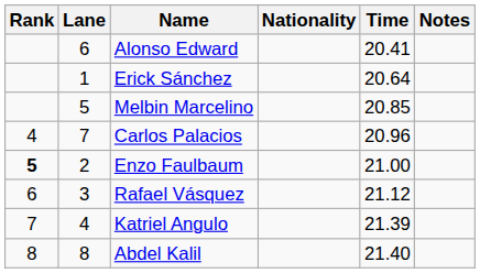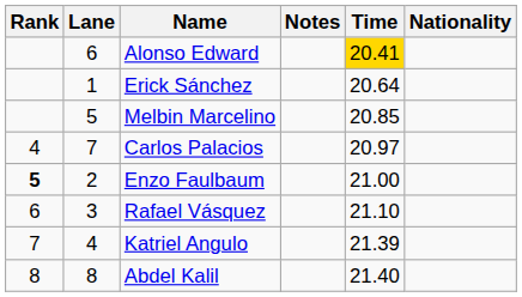columns swapped: Nationality <-> Notes
Alonso Edward | Time: no background -> gold background
Carlos Palacios | Time: 20.96 -> 20.97
Rafael Vásquez | Time: 21.12 -> 21.10
